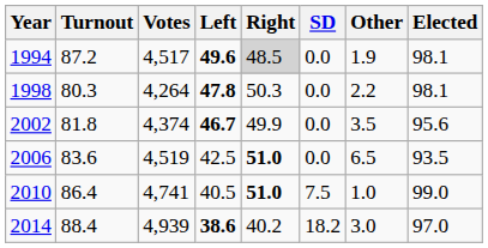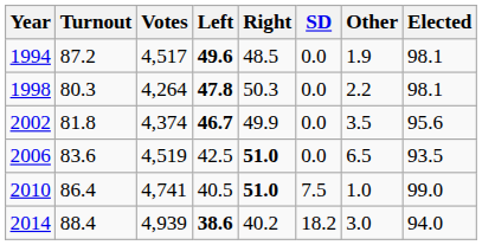1994 | Right: lightgrey background -> no background
2014 | Elected: 97.0 -> 94.0
